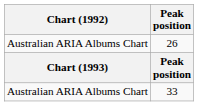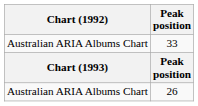rows swapped: 33 <-> 26
